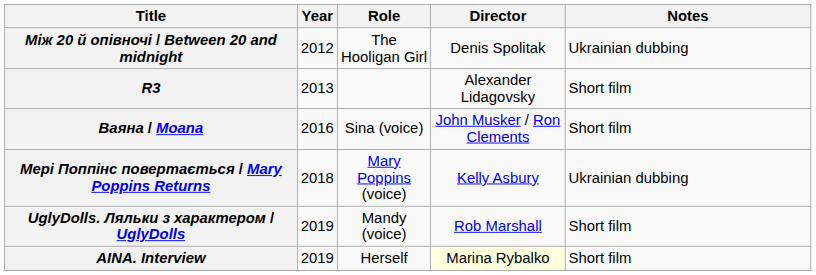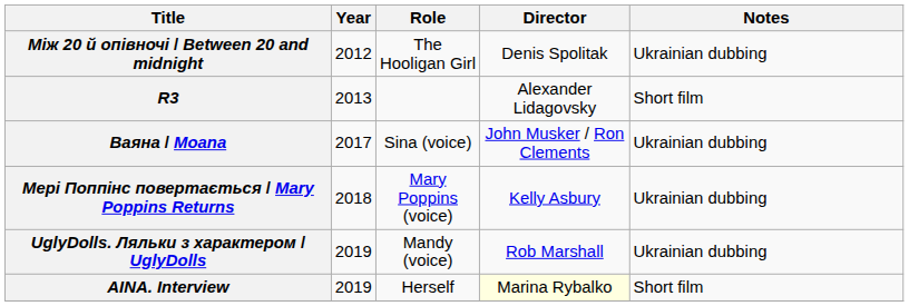Ваяна / Moana | Year: 2016 -> 2017
Ваяна / Moana | Notes: Short film -> Ukrainian dubbing
UglyDolls. Ляльки з характером / UglyDolls | Notes: Short film -> Ukrainian dubbing
